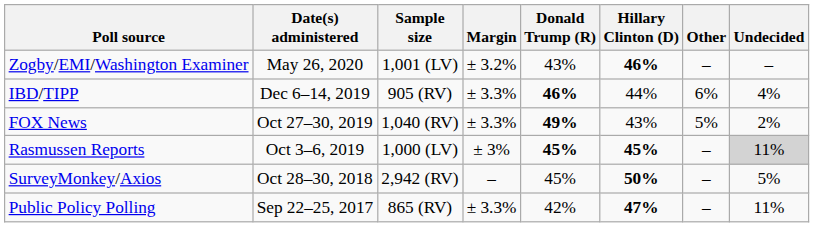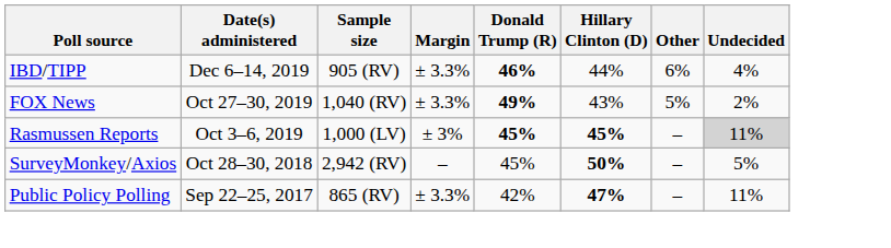- row: Zogby/EMI/Washington Examiner | May 26, 2020 | 1,001 (LV) | ± 3.2% | 43% | 46% | – | –
